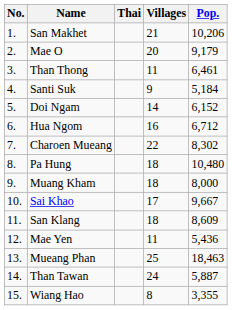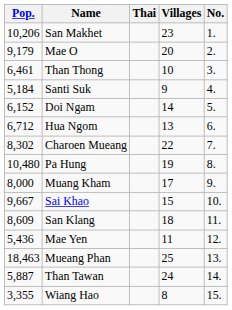columns swapped: No. <-> Pop.
San Makhet | Villages: 21 -> 23
Than Thong | Villages: 11 -> 10
Hua Ngom | Villages: 16 -> 13
Pa Hung | Villages: 18 -> 19
Muang Kham | Villages: 18 -> 17
Sai Khao | Villages: 17 -> 15
